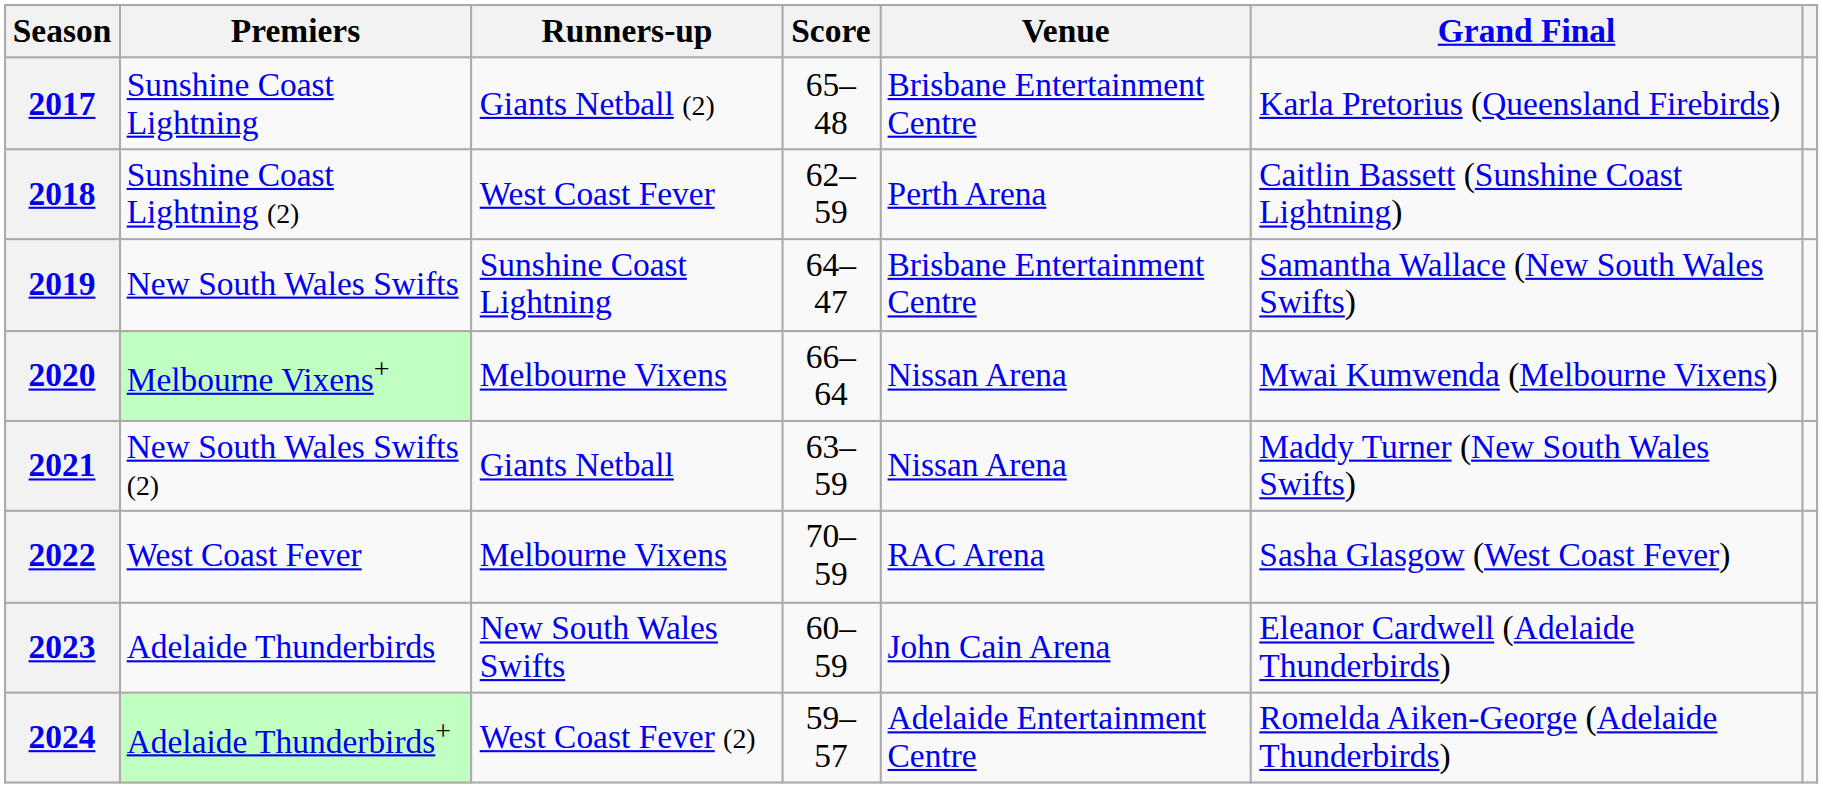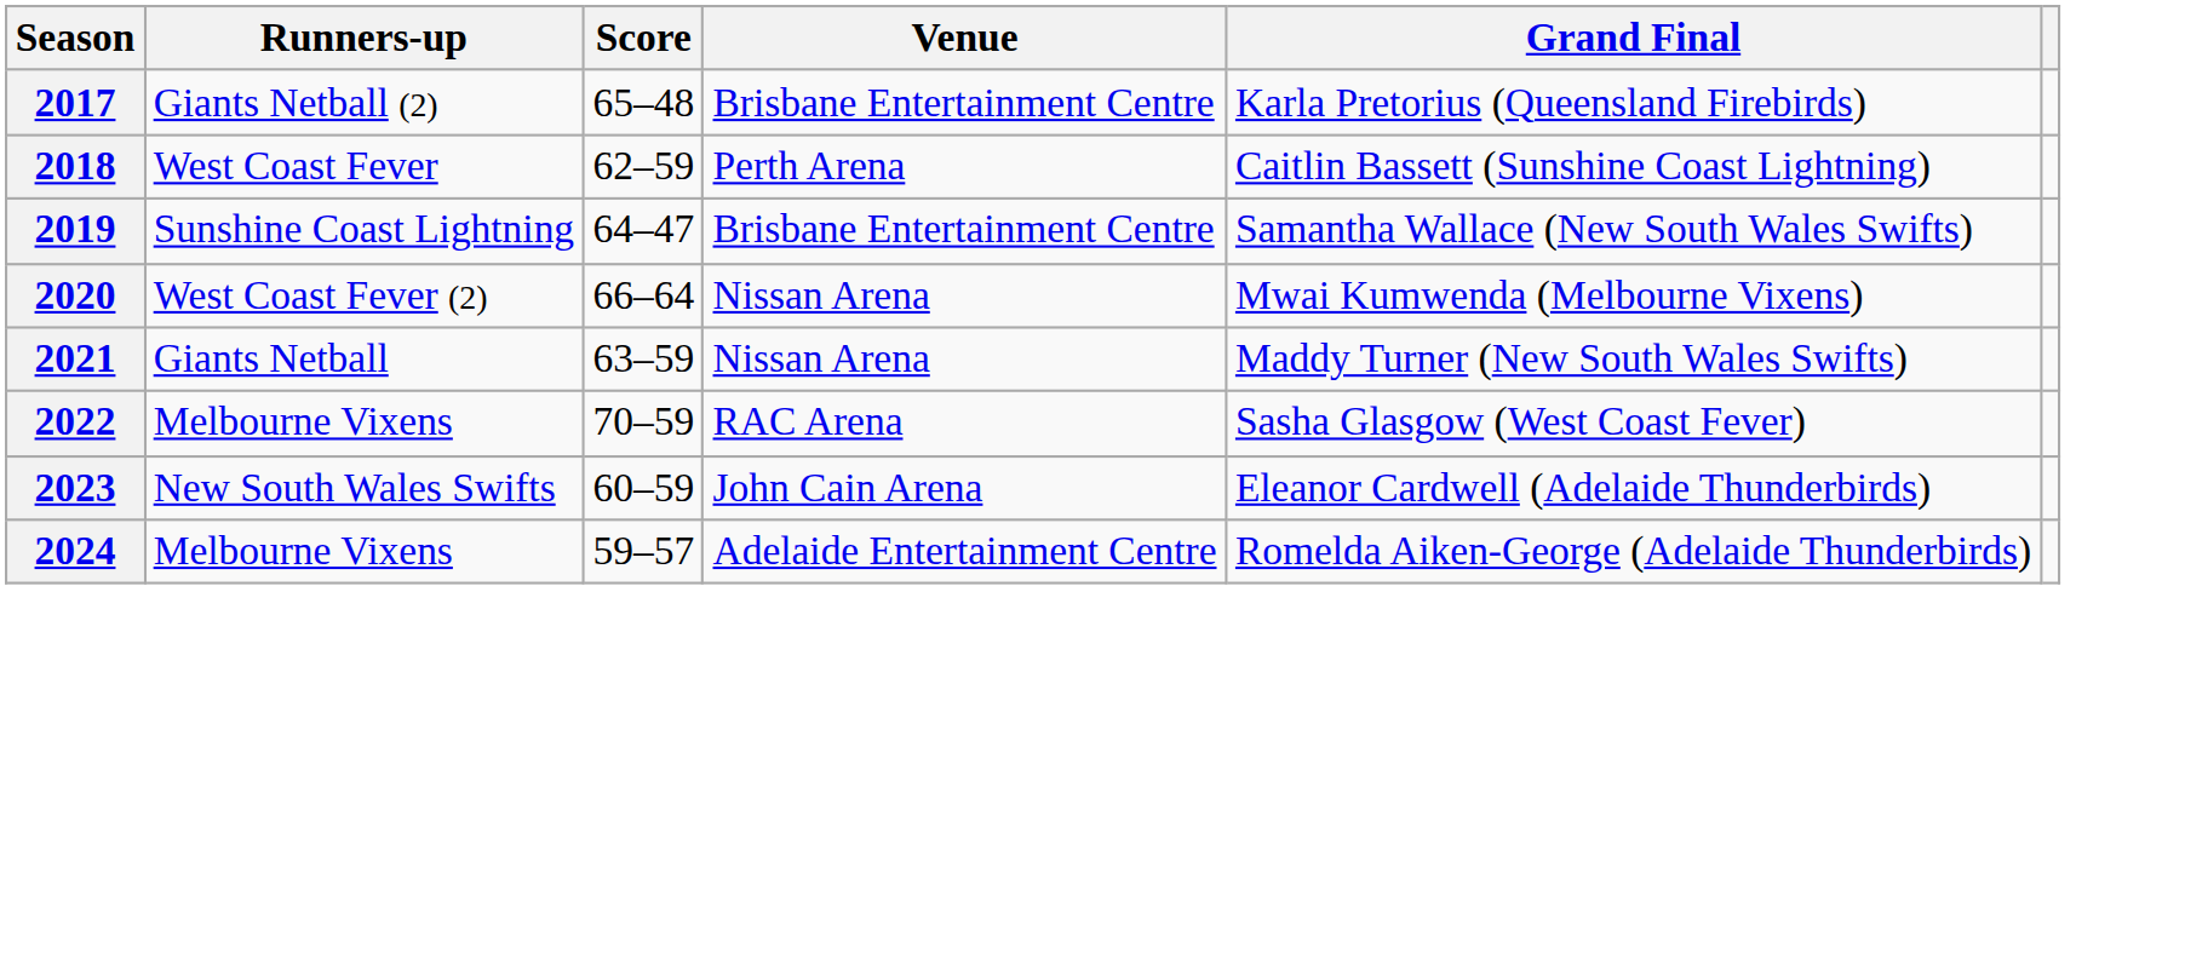- column: Premiers | Sunshine Coast Lightning | Sunshine Coast Lightning (2) | New South Wales Swifts | Melbourne Vixens+ | New South Wales Swifts (2) | West Coast Fever | Adelaide Thunderbirds | Adelaide Thunderbirds+
2020 | Runners-up: Melbourne Vixens -> West Coast Fever (2)
2024 | Runners-up: West Coast Fever (2) -> Melbourne Vixens
